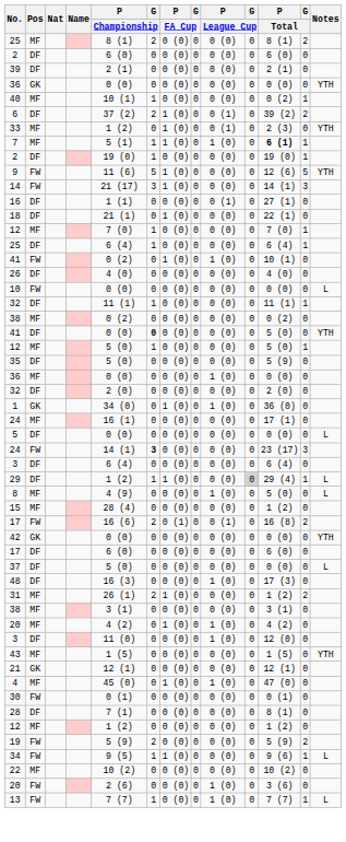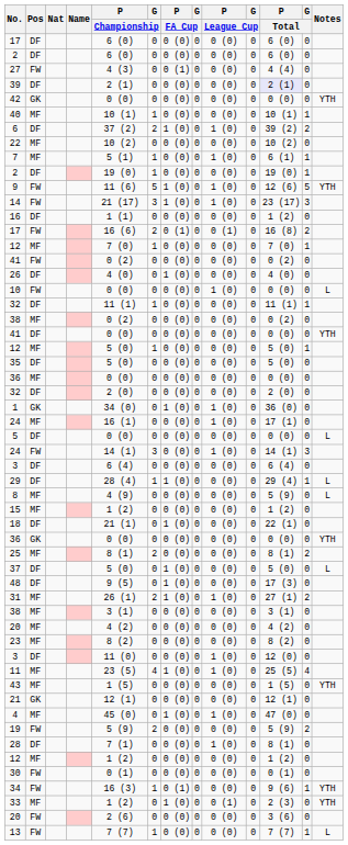rows swapped: 17 / DF <-> 25 / MF
+ row: 27 | FW | 4 (3) | 0 | 0 (1) | 0 | 0 (0) | 0 | 4 (4) | 0
39 | P / Total: no background -> lavender background
rows swapped: 42 <-> 36 / GK
40 | P / Total: 0 (2) -> 10 (1)
6 | P / League Cup: 0 (1) -> 1 (0)
rows swapped: 22 <-> 33
7 | P / FA Cup: 1 (0) -> 0 (0)
7 | P / Total: bold -> normal
9 | P / League Cup: 0 (0) -> 1 (0)
14 | P / League Cup: 0 (0) -> 1 (0)
14 | P / Total: 14 (1) -> 23 (17)
16 | P / League Cup: 0 (1) -> 0 (0)
16 | P / Total: 27 (1) -> 1 (2)
rows swapped: 18 <-> 17 / FW
- row: 25 | DF | 6 (4) | 1 | 0 (0) | 0 | 0 (0) | 0 | 6 (4) | 1
41 / FW | P / FA Cup: 1 (0) -> 0 (0)
41 / FW | P / League Cup: 1 (0) -> 0 (0)
41 / FW | P / Total: 10 (1) -> 0 (2)
26 | P / FA Cup: 0 (0) -> 1 (0)
10 | P / League Cup: 0 (0) -> 1 (0)
41 / DF | G / Championship: bold -> normal
41 / DF | P / Total: 5 (0) -> 0 (0)
35 | P / Total: 5 (9) -> 5 (0)
36 / MF | P / League Cup: 1 (0) -> 0 (0)
24 / MF | P / League Cup: 0 (0) -> 1 (0)
24 / FW | G / Championship: bold -> normal
24 / FW | P / League Cup: 0 (0) -> 1 (0)
24 / FW | P / Total: 23 (17) -> 14 (1)
29 | P / Championship: 1 (2) -> 28 (4)
29 | G / League Cup: lightgrey background -> no background
8 | P / League Cup: 1 (0) -> 0 (0)
8 | P / Total: 5 (0) -> 5 (9)
15 | P / Championship: 28 (4) -> 1 (2)
37 | P / FA Cup: 0 (0) -> 1 (0)
37 | P / Total: 0 (0) -> 5 (0)
48 | P / Championship: 16 (3) -> 9 (5)
48 | P / FA Cup: 0 (0) -> 1 (0)
48 | P / League Cup: 1 (0) -> 0 (0)
31 | P / League Cup: 0 (0) -> 1 (0)
31 | P / Total: 1 (2) -> 27 (1)
20 / MF | P / FA Cup: 1 (0) -> 0 (0)
20 / MF | P / League Cup: 1 (0) -> 0 (0)
+ row: 23 | MF | 8 (2) | 0 | 0 (0) | 0 | 0 (0) | 0 | 8 (2) | 0
+ row: 11 | MF | 23 (5) | 4 | 1 (0) | 0 | 1 (0) | 0 | 25 (5) | 4
rows swapped: 19 <-> 30
28 | P / League Cup: 0 (0) -> 1 (0)
34 | P / Championship: 9 (5) -> 16 (3)
34 | P / FA Cup: 1 (0) -> 0 (1)
34 | Notes: L -> YTH
20 / FW | P / League Cup: 1 (0) -> 0 (0)
13 | P / League Cup: 1 (0) -> 0 (0)
